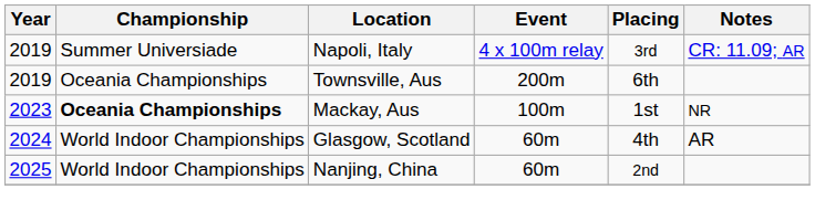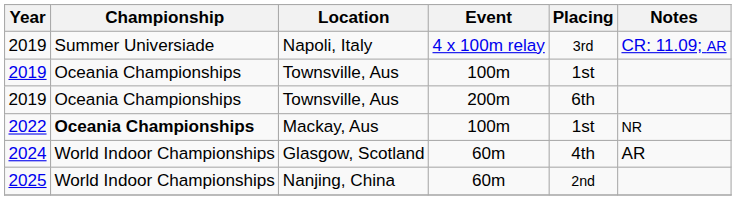+ row: 2019 | Oceania Championships | Townsville, Aus | 100m | 1st
Mackay, Aus | Year: 2023 -> 2022
